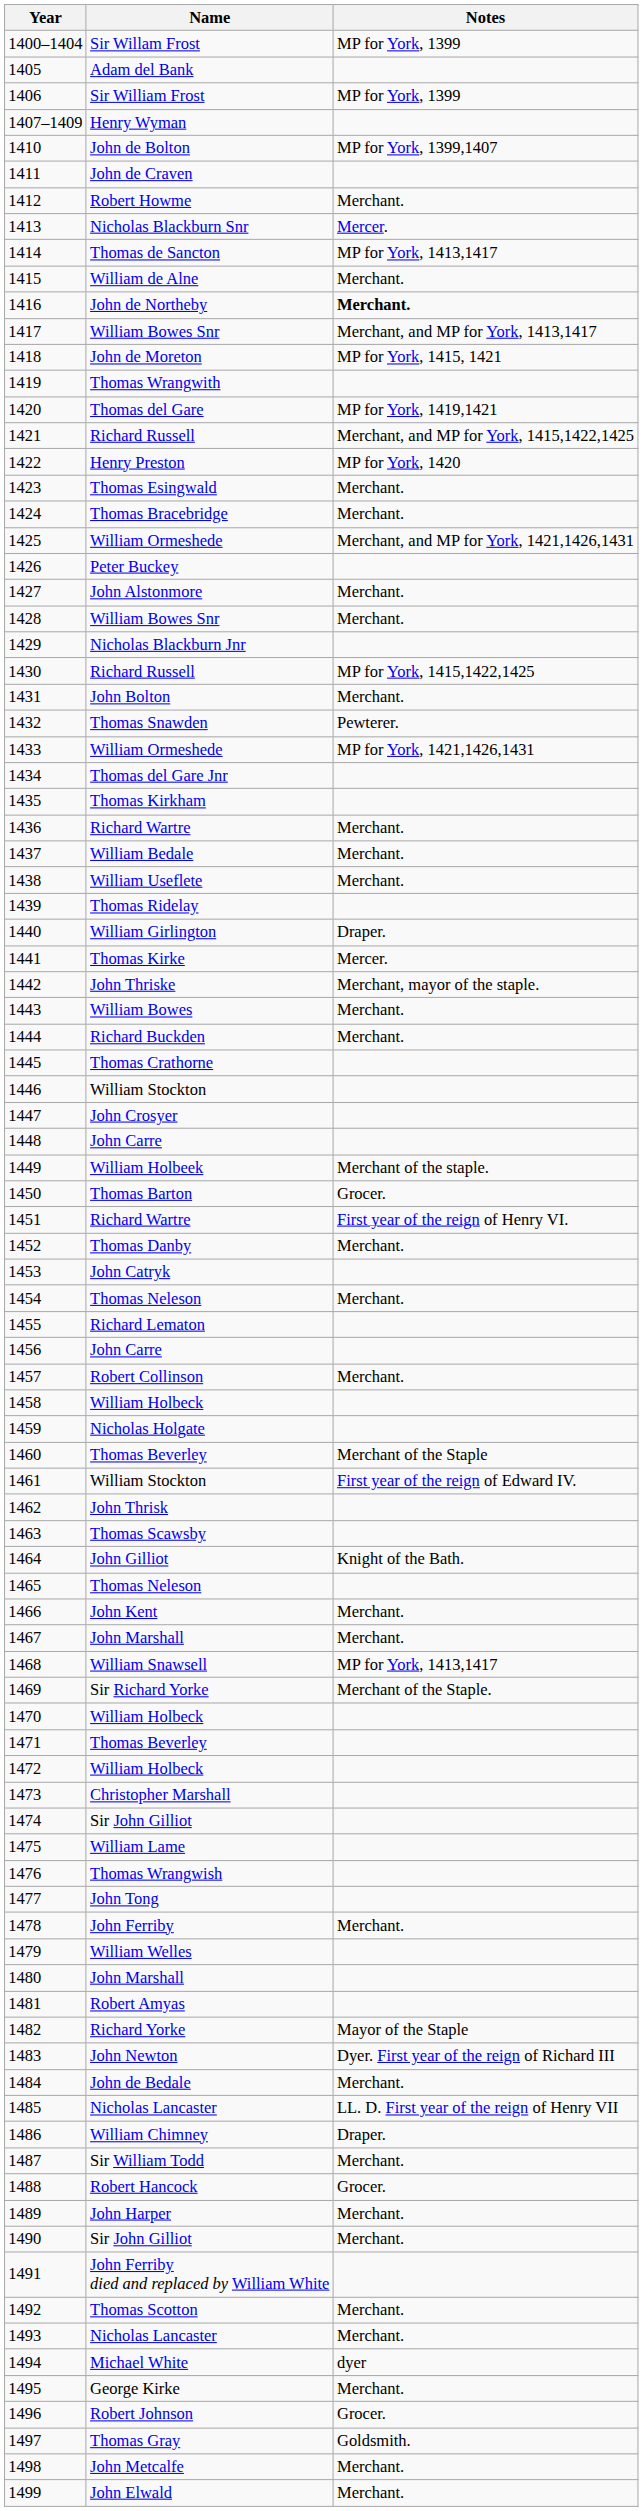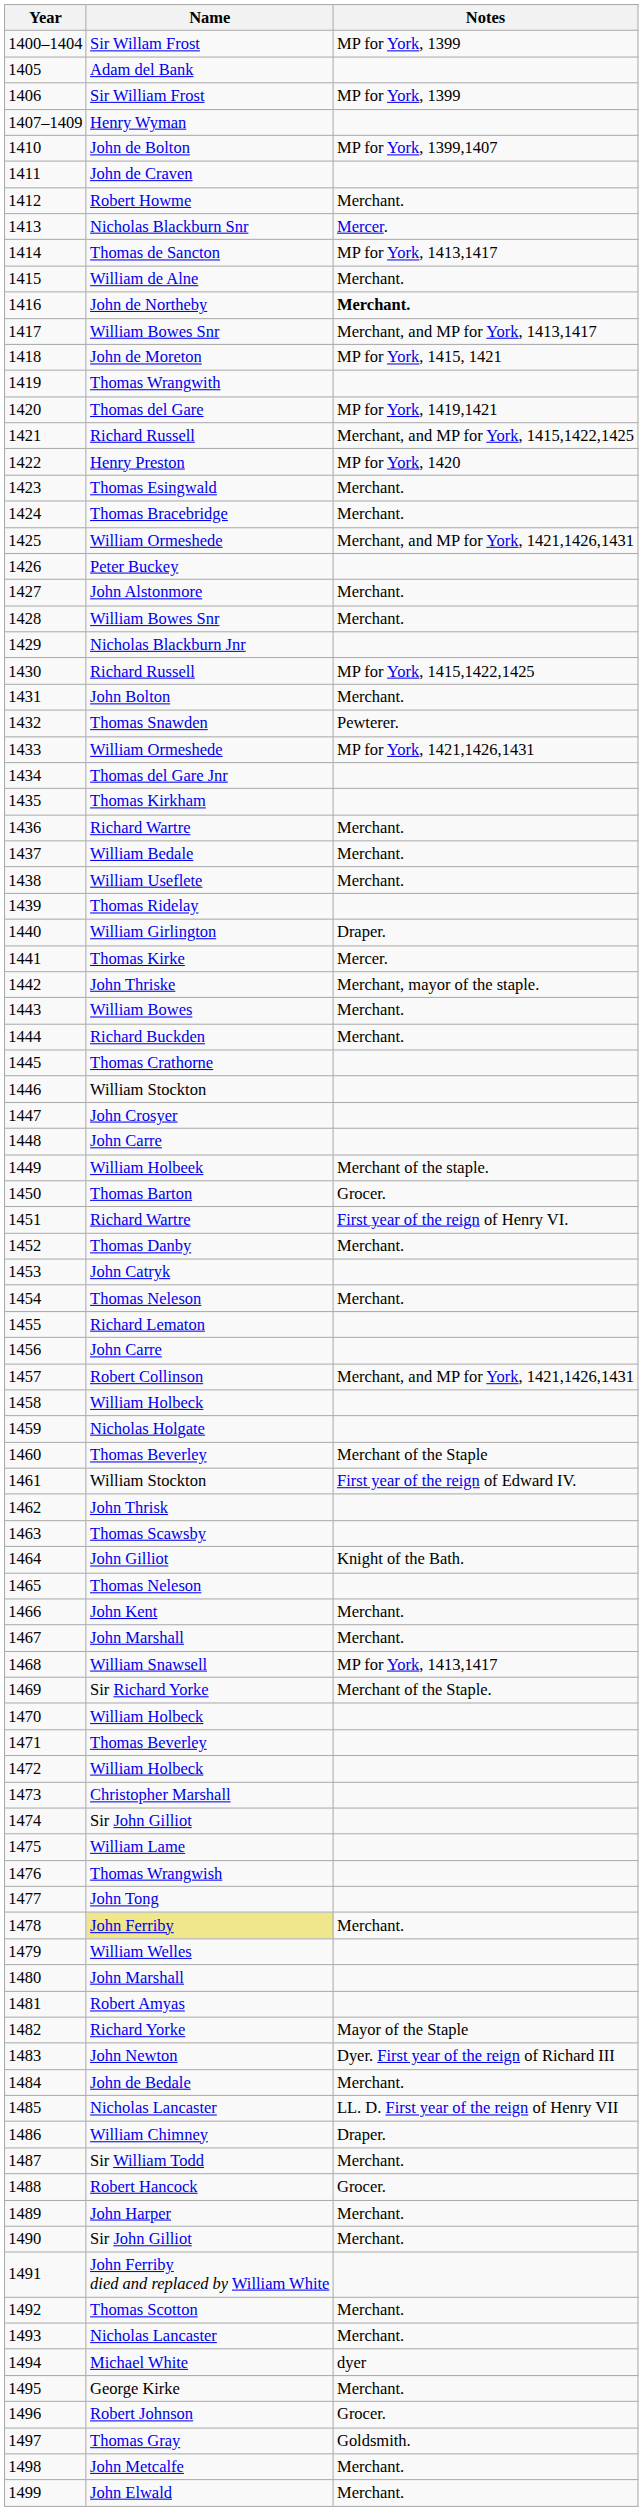1457 | Notes: Merchant. -> Merchant, and MP for York, 1421,1426,1431
1478 | Name: no background -> khaki background
